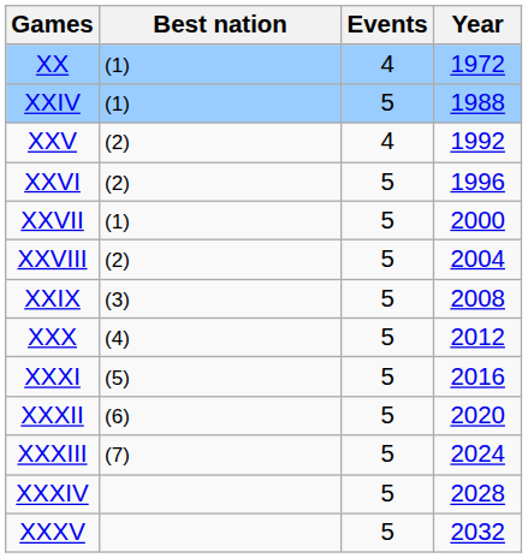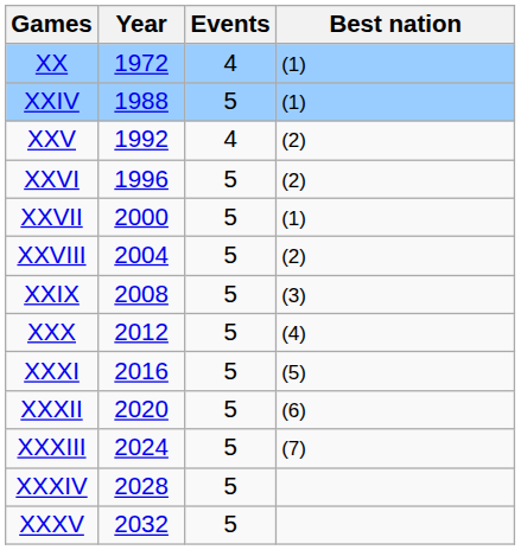columns swapped: Year <-> Best nation
